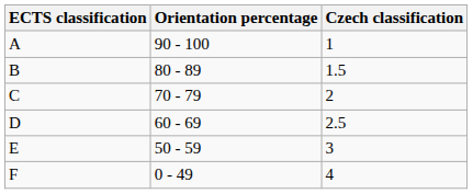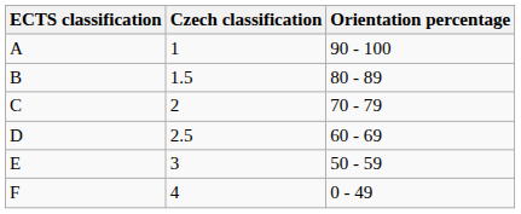columns swapped: Czech classification <-> Orientation percentage
